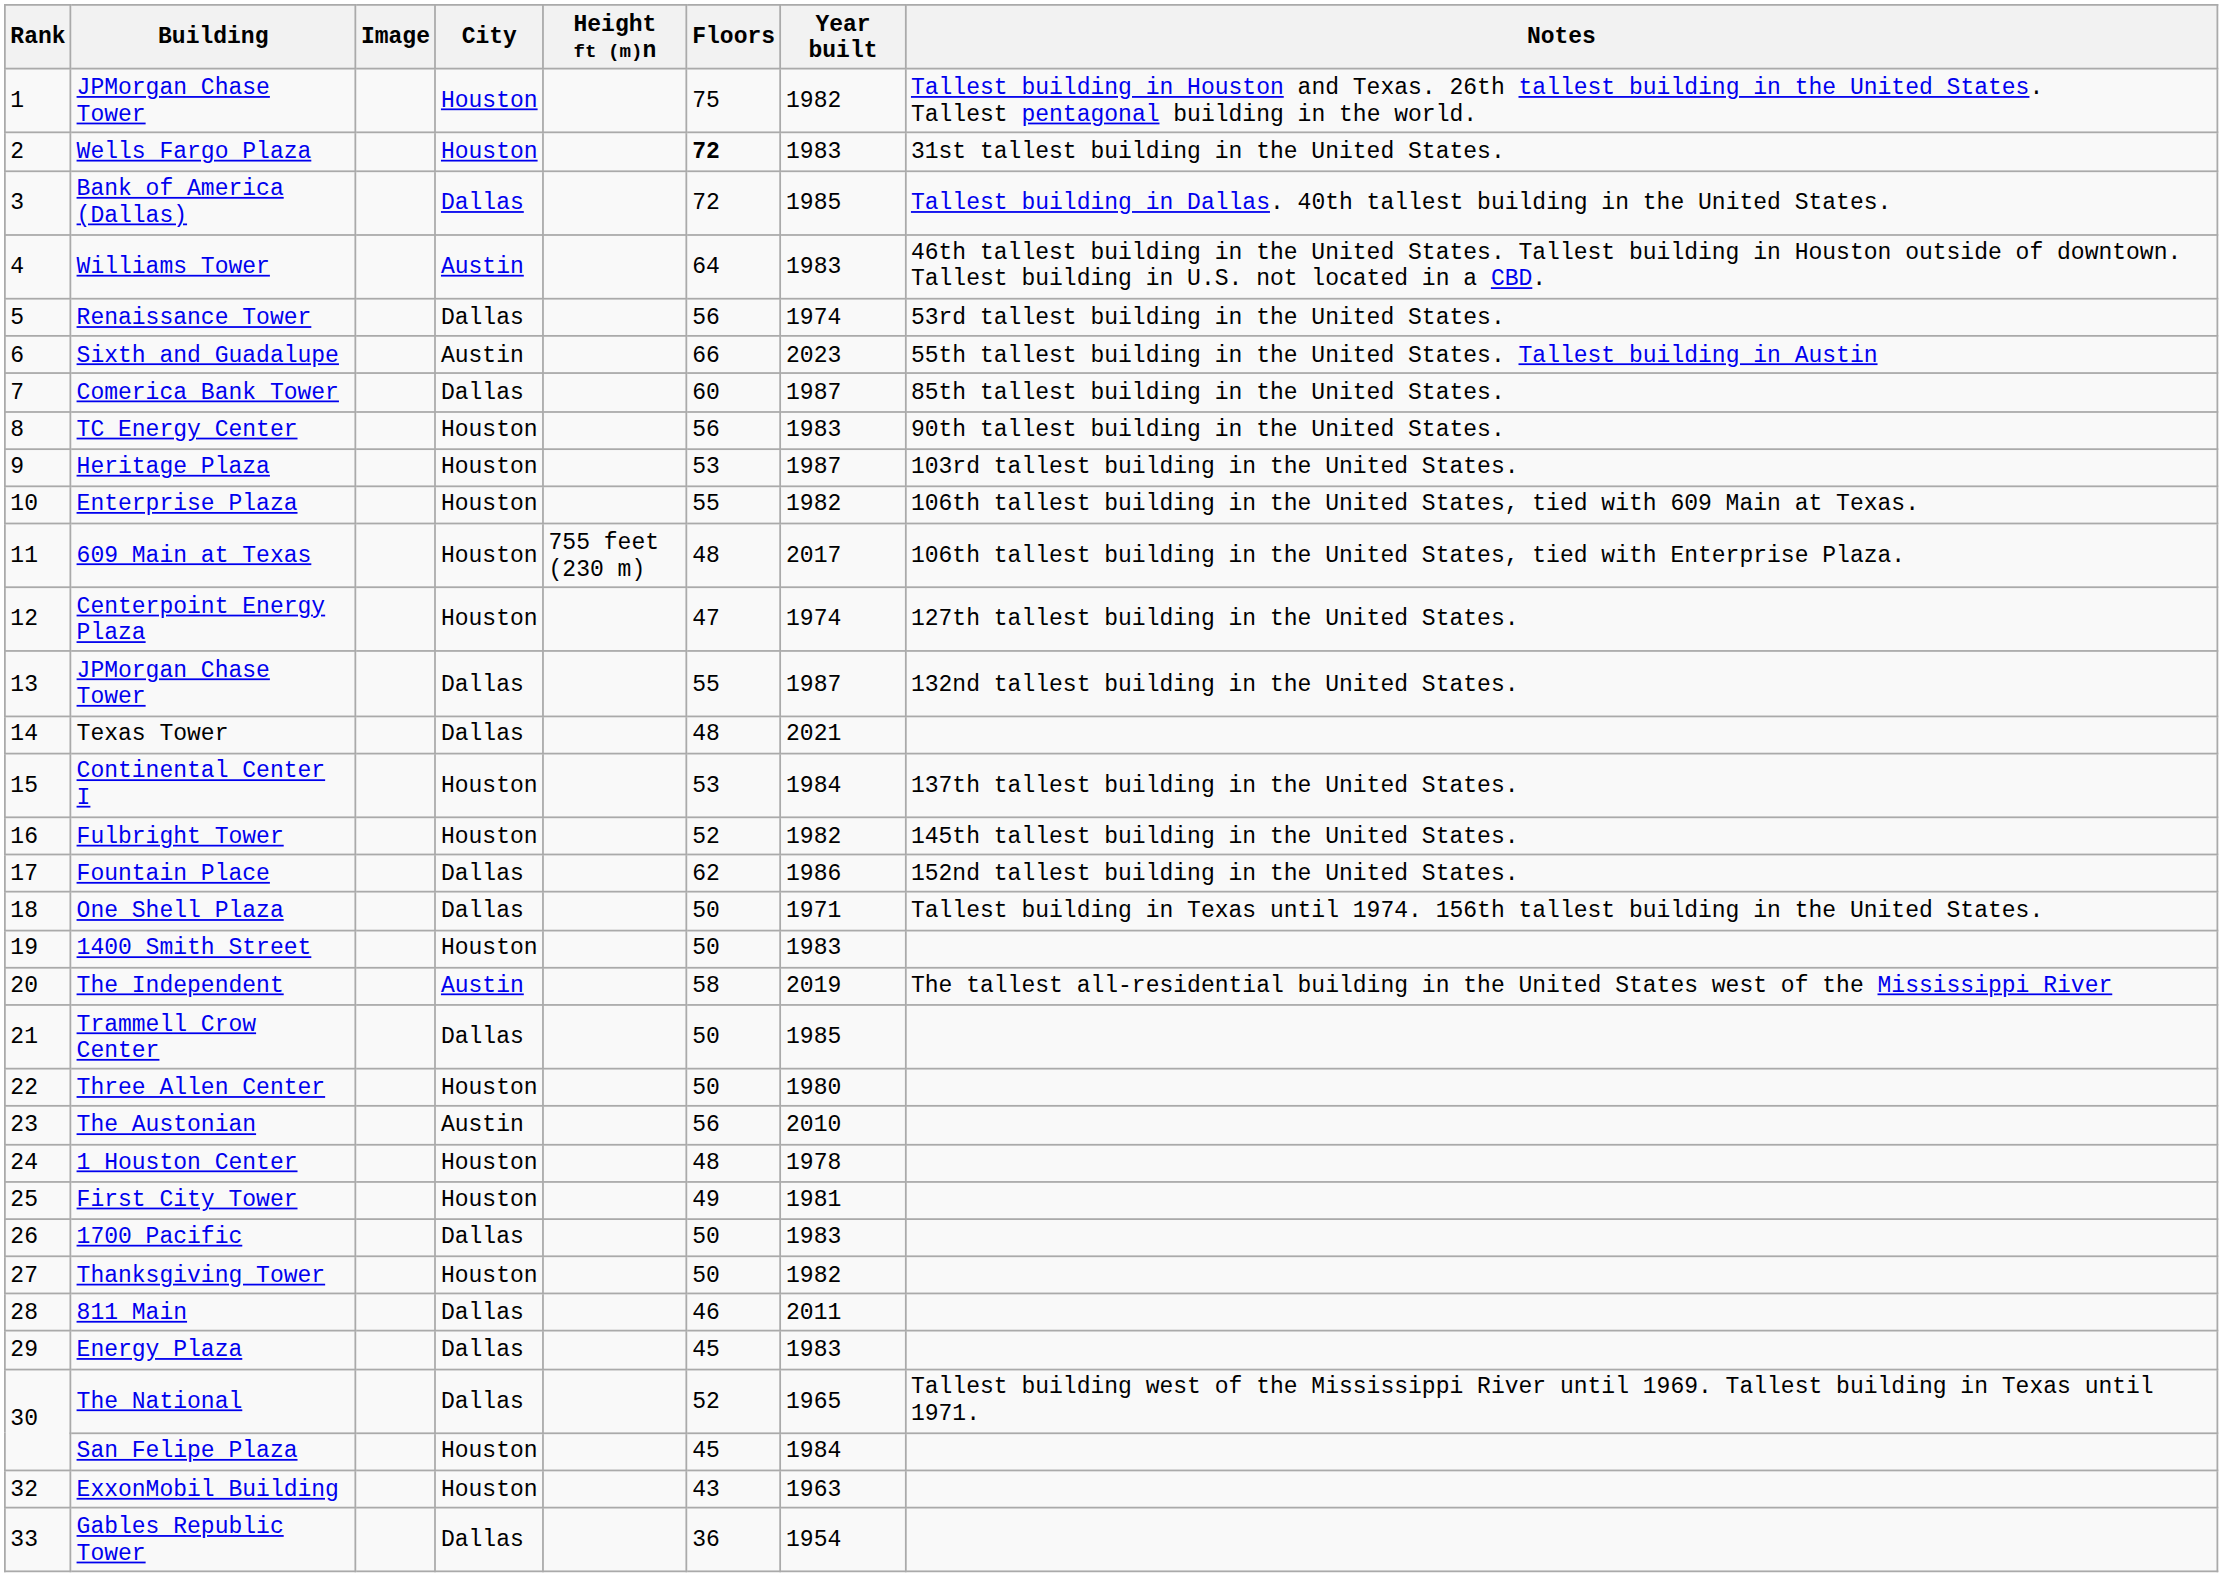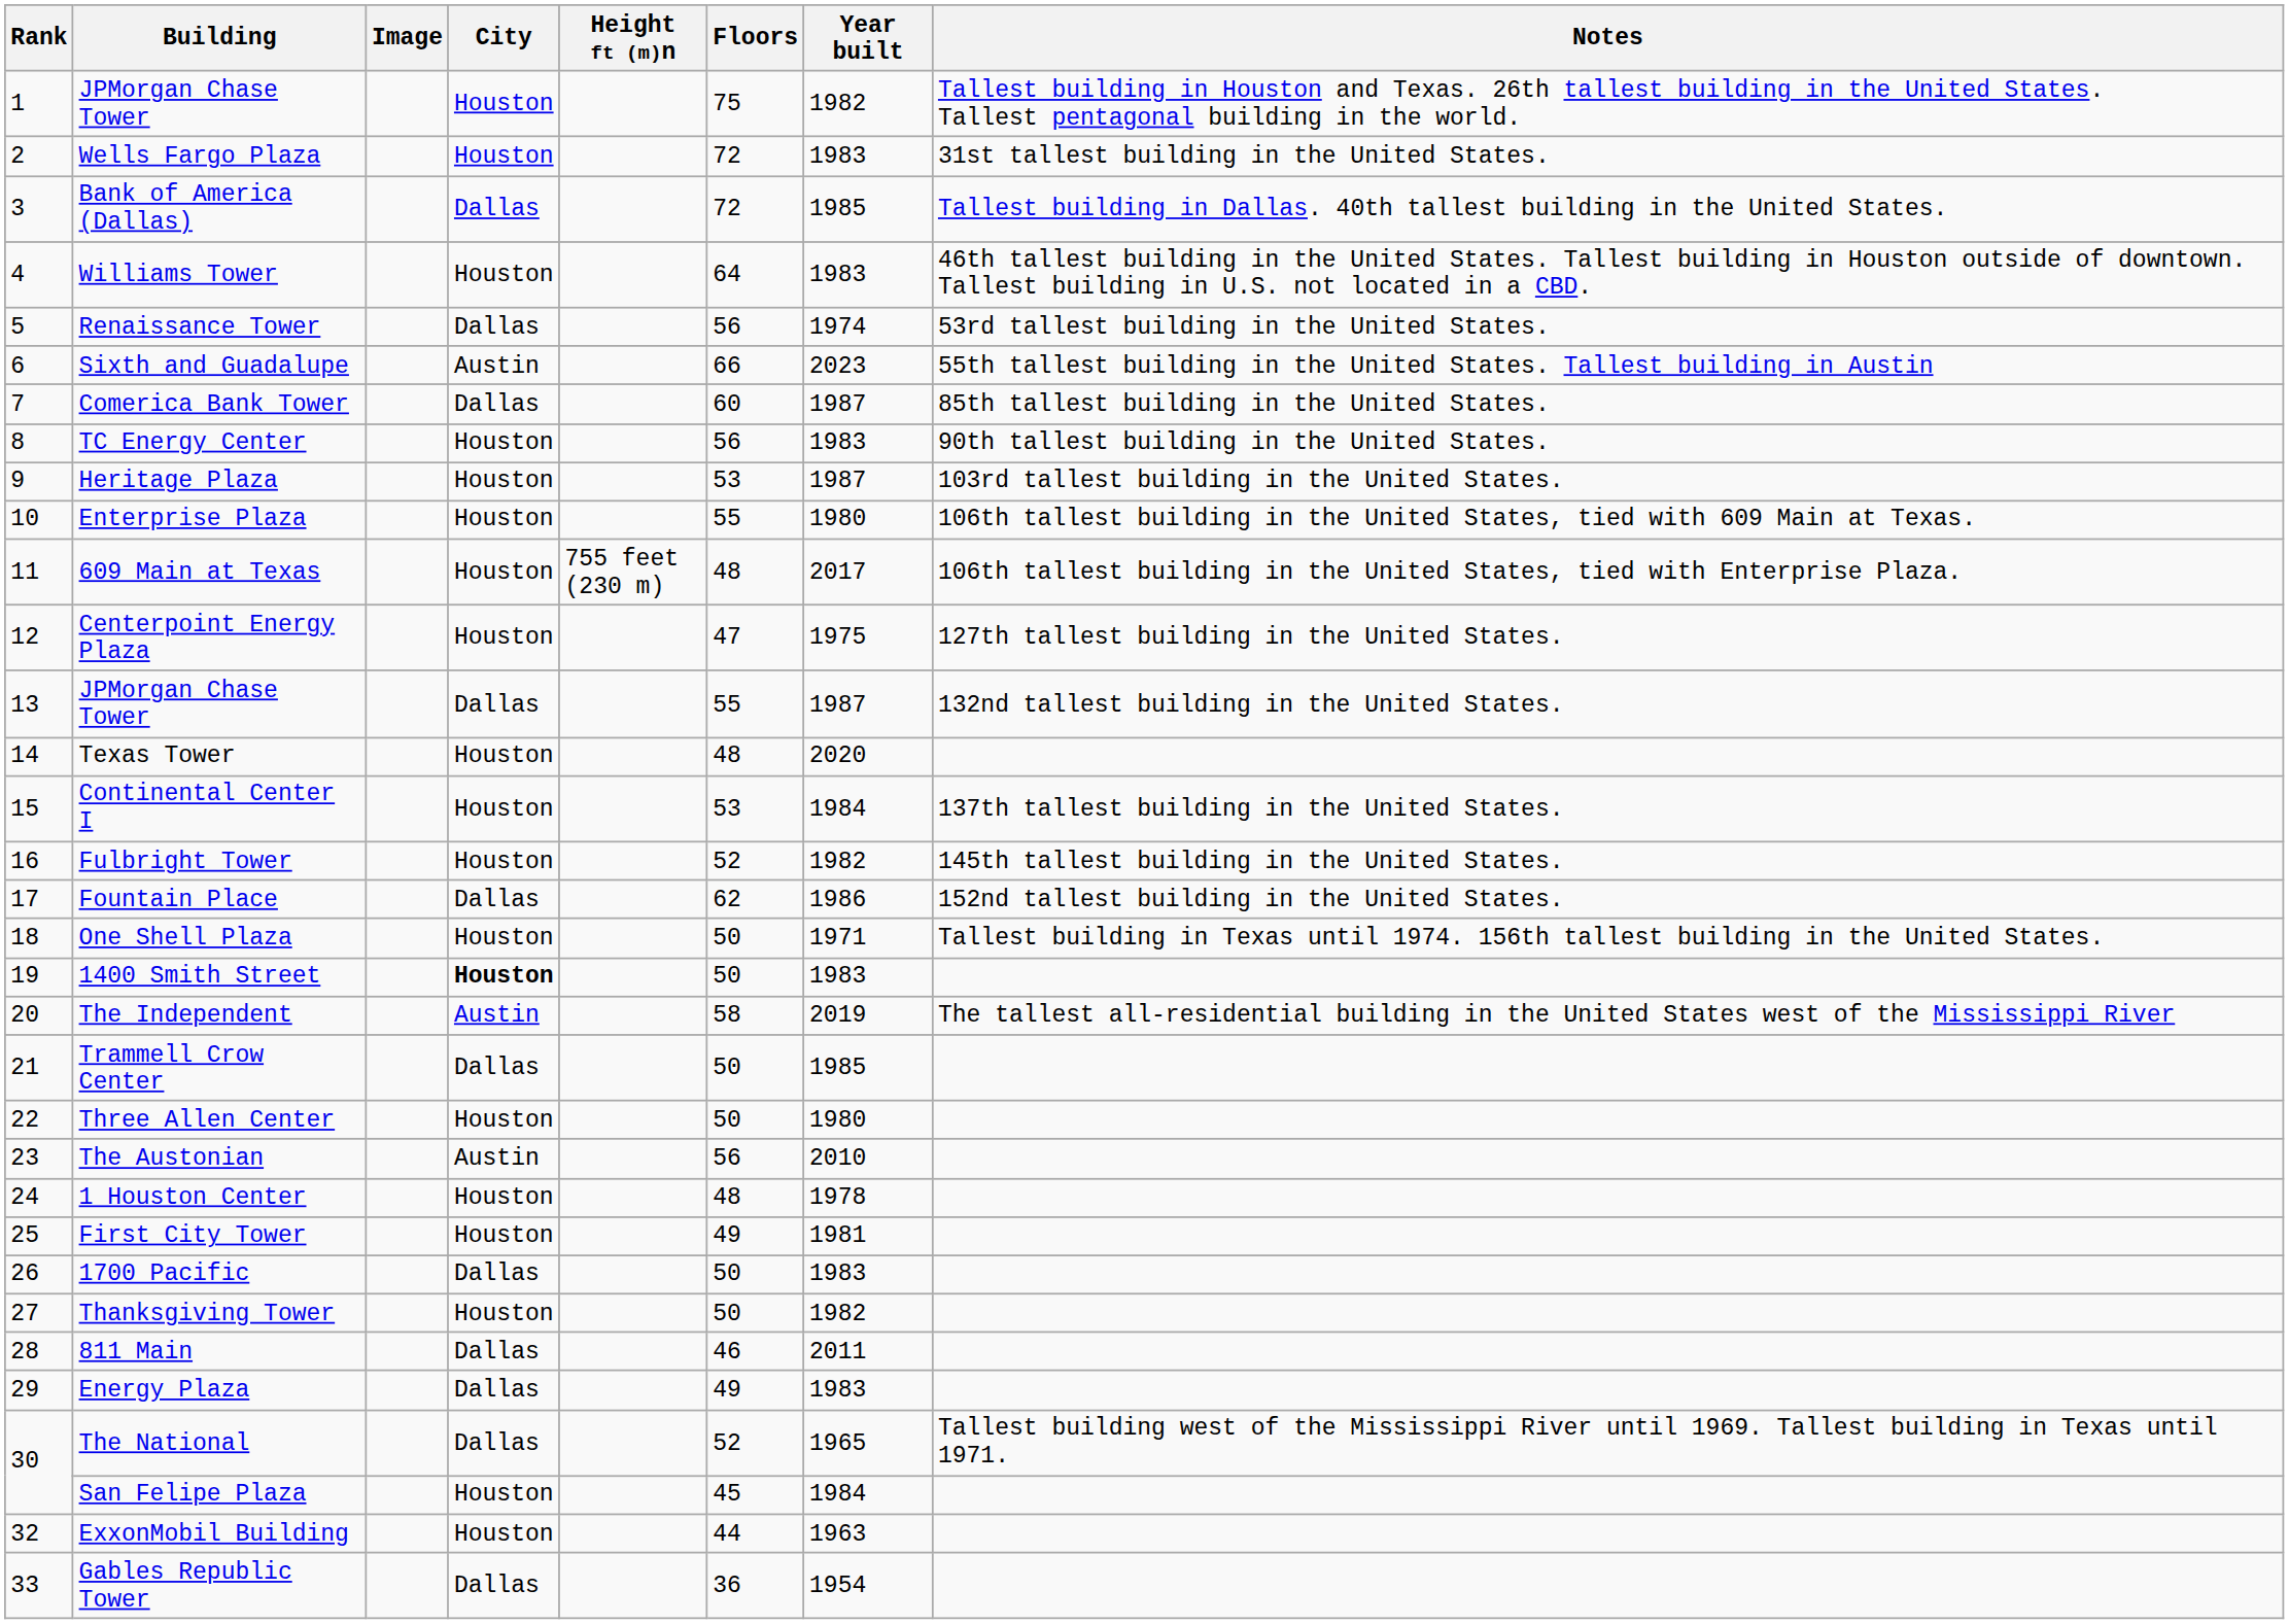Wells Fargo Plaza | Floors: bold -> normal
Williams Tower | City: Austin -> Houston
Enterprise Plaza | Year built: 1982 -> 1980
Centerpoint Energy Plaza | Year built: 1974 -> 1975
Texas Tower | City: Dallas -> Houston
Texas Tower | Year built: 2021 -> 2020
One Shell Plaza | City: Dallas -> Houston
1400 Smith Street | City: normal -> bold
Energy Plaza | Floors: 45 -> 49
ExxonMobil Building | Floors: 43 -> 44
